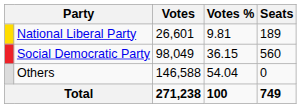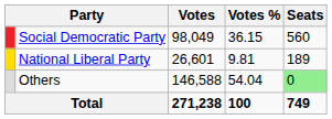rows swapped: Social Democratic Party <-> National Liberal Party
Others | Seats: no background -> lightgreen background
